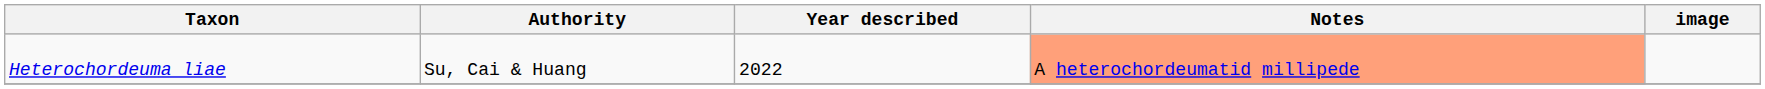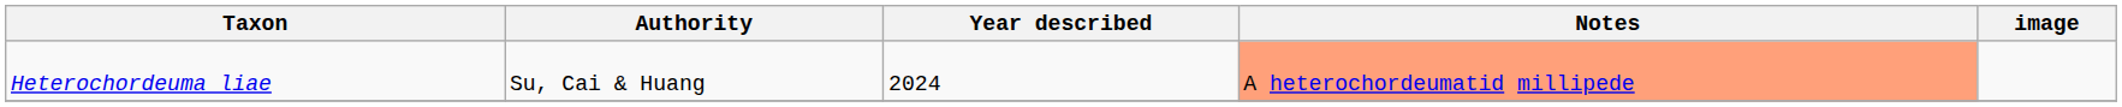Heterochordeuma liae | Year described: 2022 -> 2024
